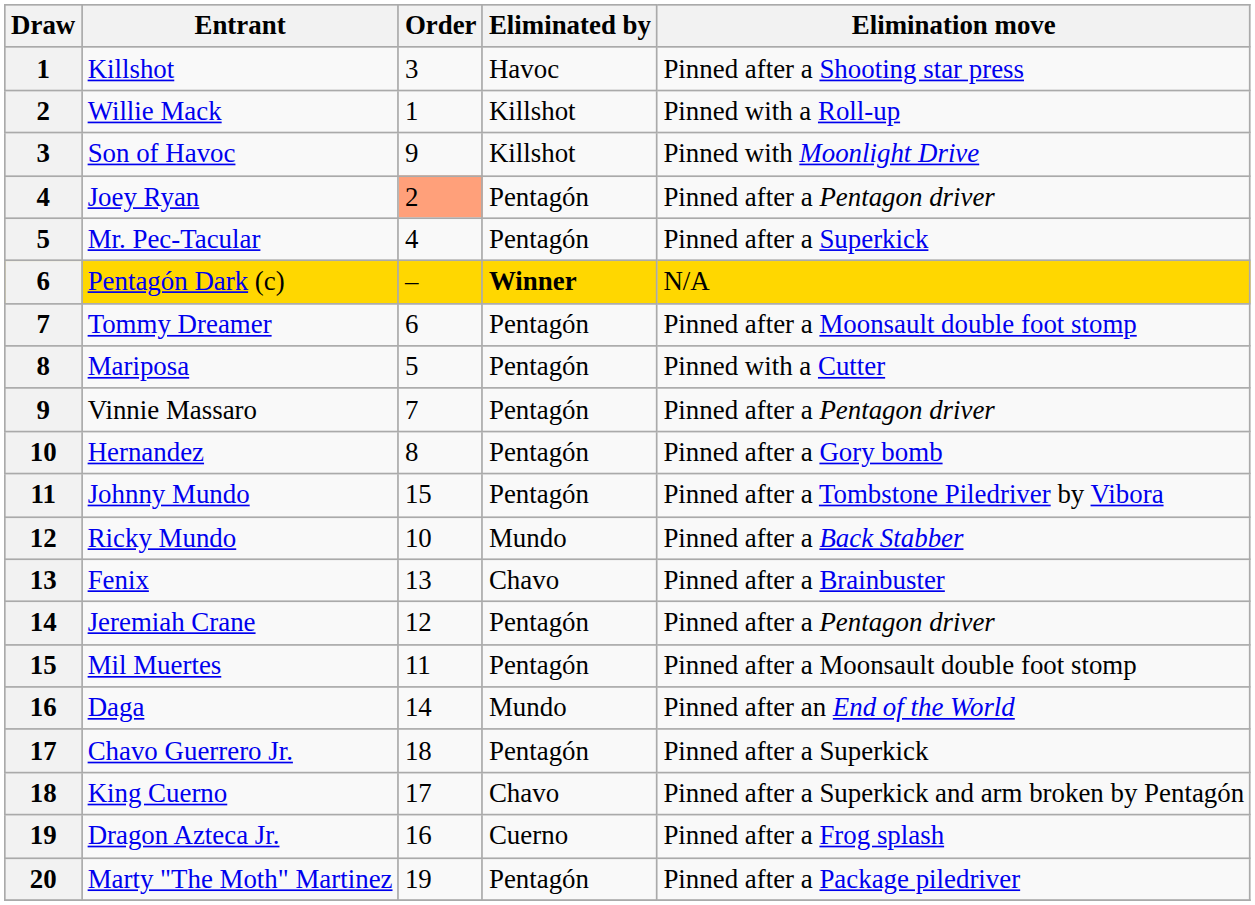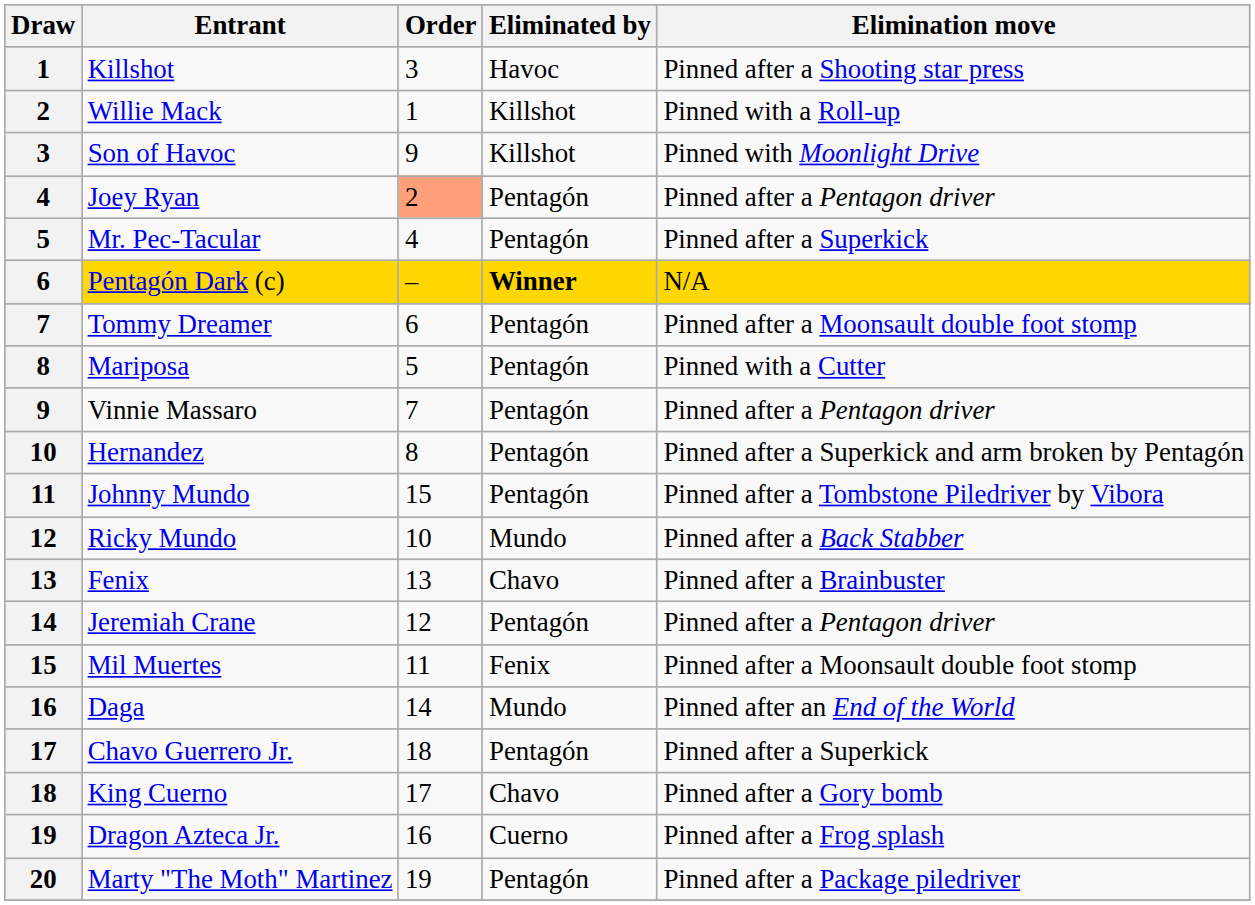Hernandez | Elimination move: Pinned after a Gory bomb -> Pinned after a Superkick and arm broken by Pentagón
Mil Muertes | Eliminated by: Pentagón -> Fenix
King Cuerno | Elimination move: Pinned after a Superkick and arm broken by Pentagón -> Pinned after a Gory bomb
